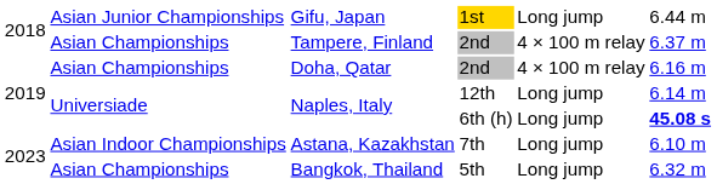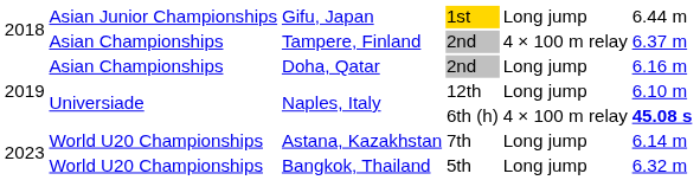Doha, Qatar | column 5: 4 × 100 m relay -> Long jump
Naples, Italy / 12th | column 6: 6.14 m -> 6.10 m
Naples, Italy / 6th (h) | column 5: Long jump -> 4 × 100 m relay
Astana, Kazakhstan | column 2: Asian Indoor Championships -> World U20 Championships
Astana, Kazakhstan | column 6: 6.10 m -> 6.14 m
Bangkok, Thailand | column 2: Asian Championships -> World U20 Championships
